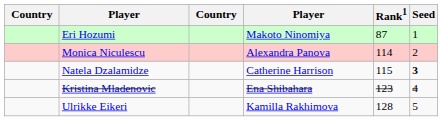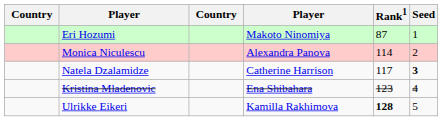Natela Dzalamidze | Rank1: 115 -> 117
Ulrikke Eikeri | Rank1: normal -> bold
